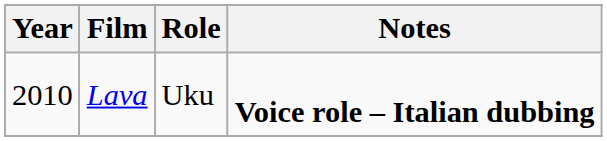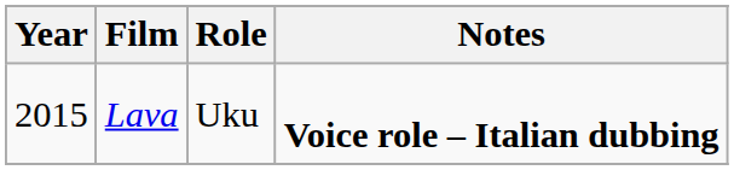Lava | Year: 2010 -> 2015
